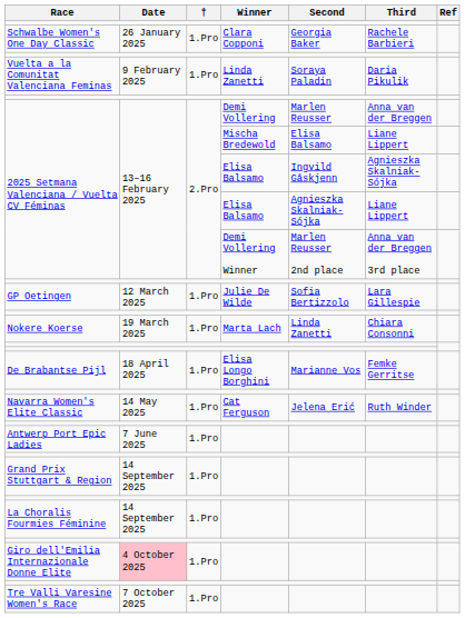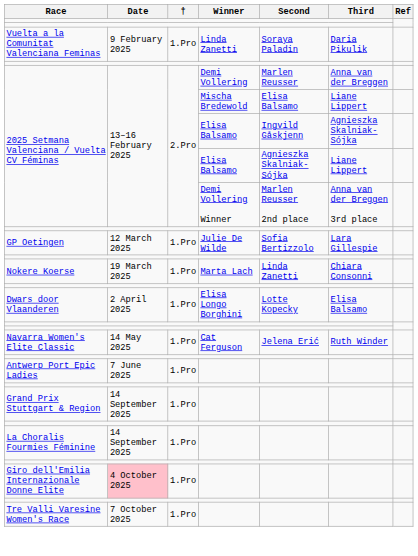- row: Schwalbe Women's One Day Classic | 26 January 2025 | 1.Pro | Clara Copponi | Georgia Baker | Rachele Barbieri
+ row: Dwars door Vlaanderen | 2 April 2025 | 1.Pro | Elisa Longo Borghini | Lotte Kopecky | Elisa Balsamo
- row: De Brabantse Pijl | 18 April 2025 | 1.Pro | Elisa Longo Borghini | Marianne Vos | Femke Gerritse
